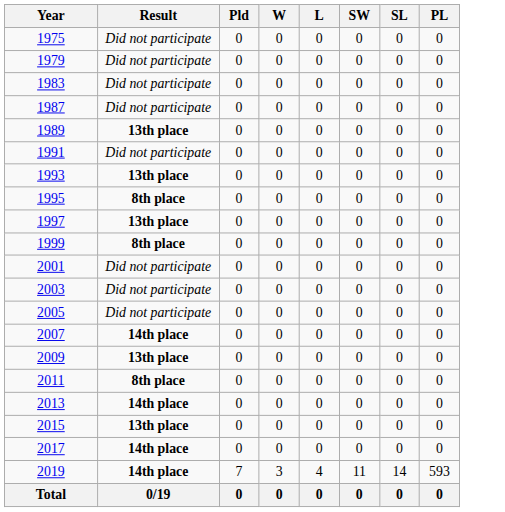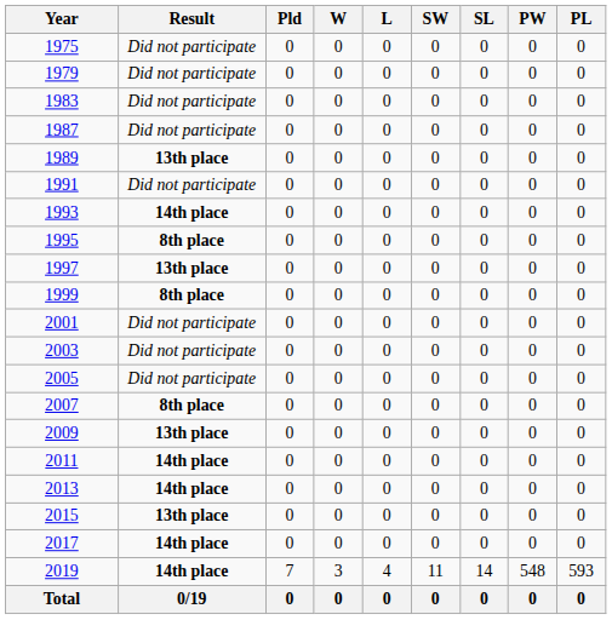+ column: PW | 0 | 0 | 0 | 0 | 0 | 0 | 0 | 0 | 0 | 0 | 0 | 0 | 0 | 0 | 0 | 0 | 0 | 0 | 0 | 548 | 0
1993 | Result: 13th place -> 14th place
2007 | Result: 14th place -> 8th place
2011 | Result: 8th place -> 14th place
